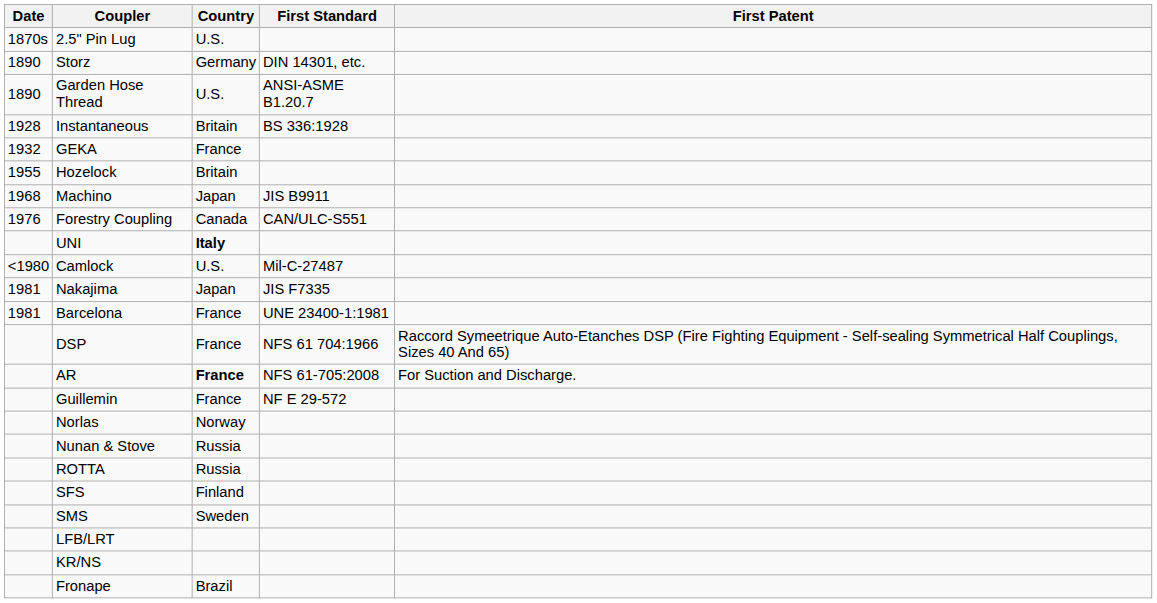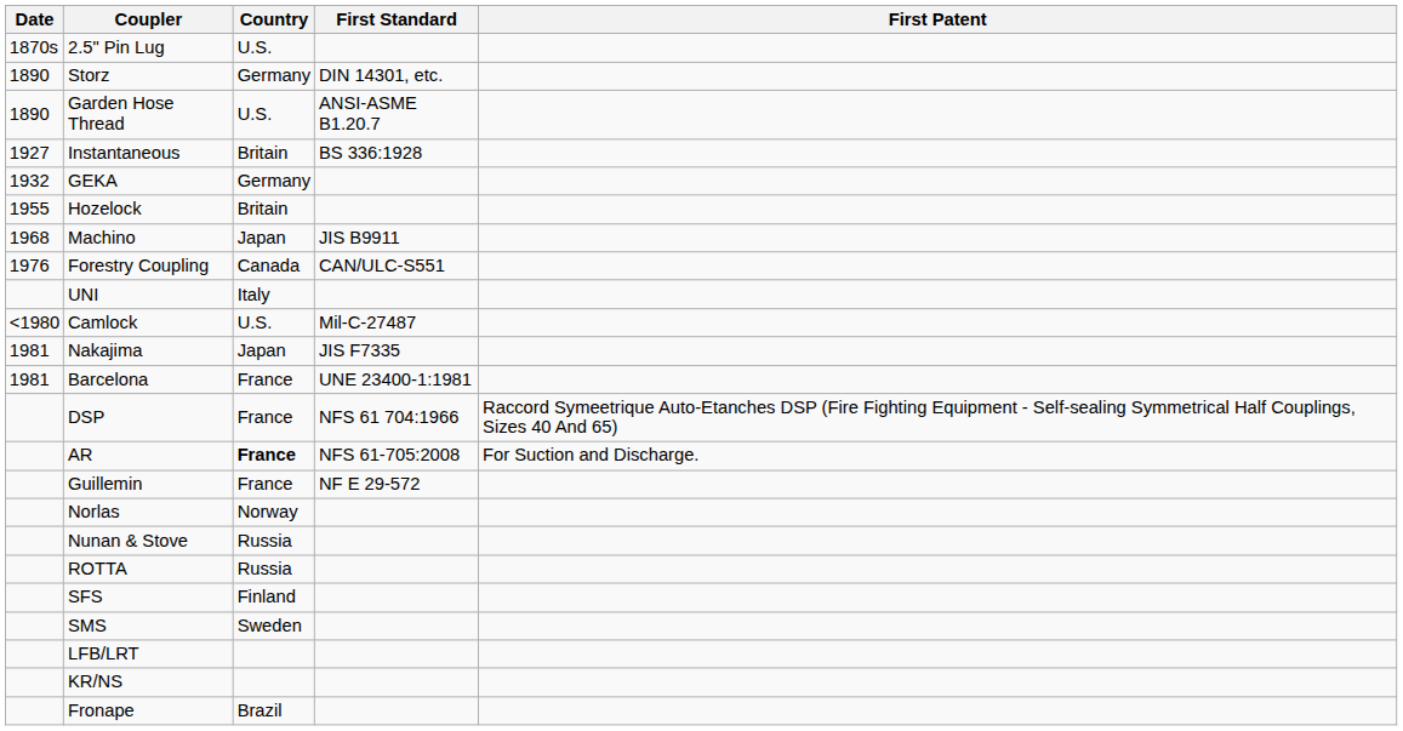Instantaneous | Date: 1928 -> 1927
GEKA | Country: France -> Germany
UNI | Country: bold -> normal
